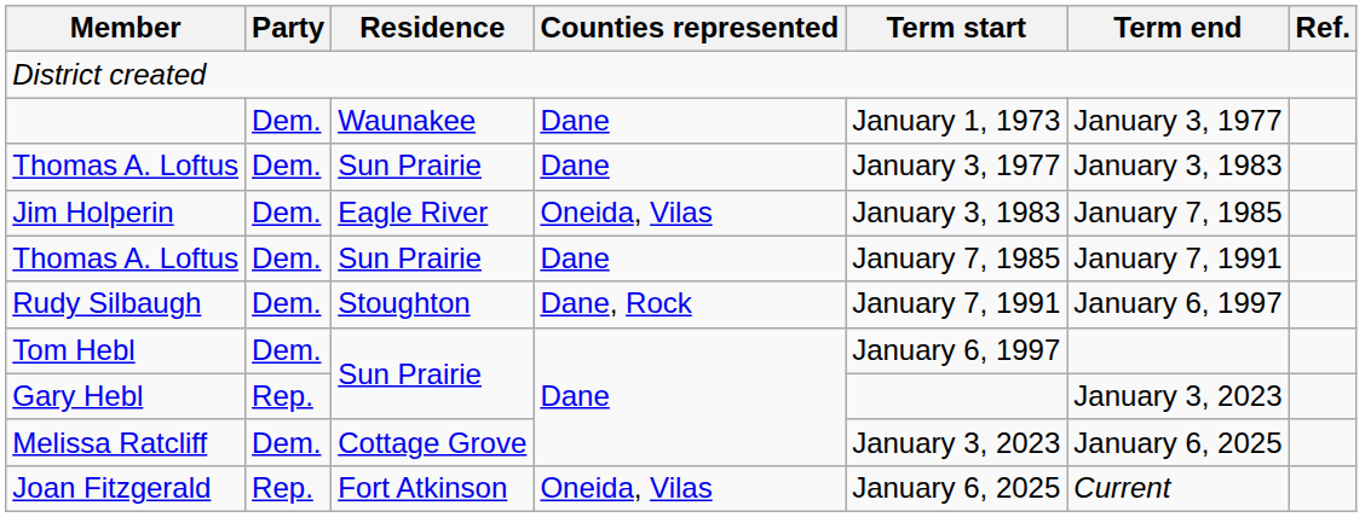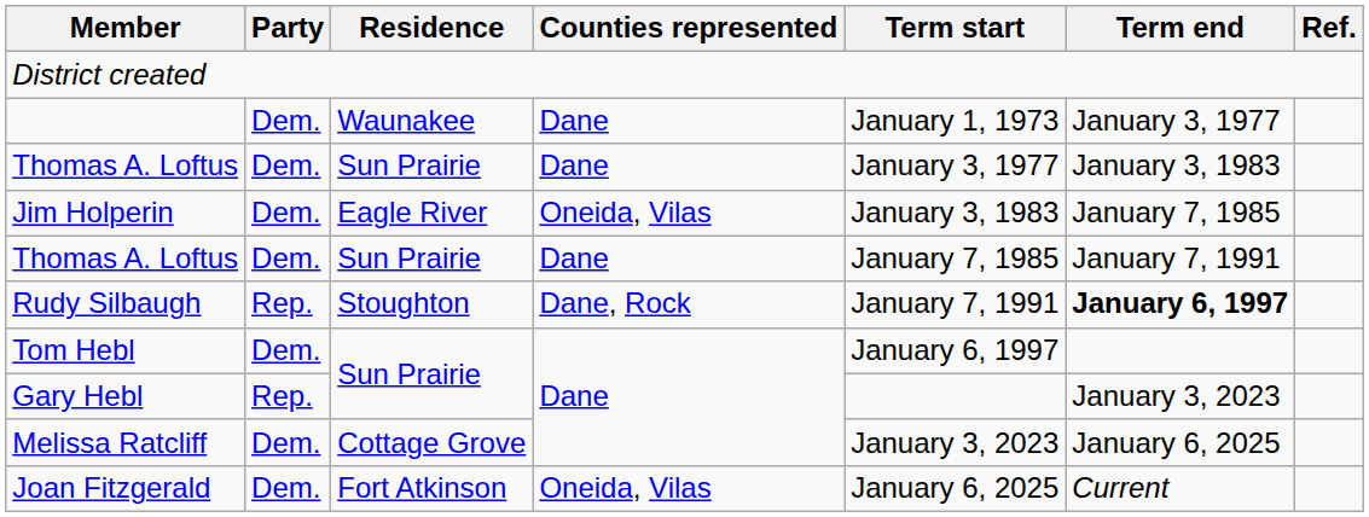Rudy Silbaugh | Party: Dem. -> Rep.
Rudy Silbaugh | Term end: normal -> bold
Joan Fitzgerald | Party: Rep. -> Dem.
